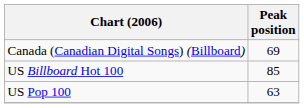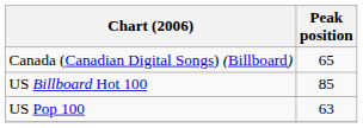Canada (Canadian Digital Songs) (Billboard) | Peak position: 69 -> 65
